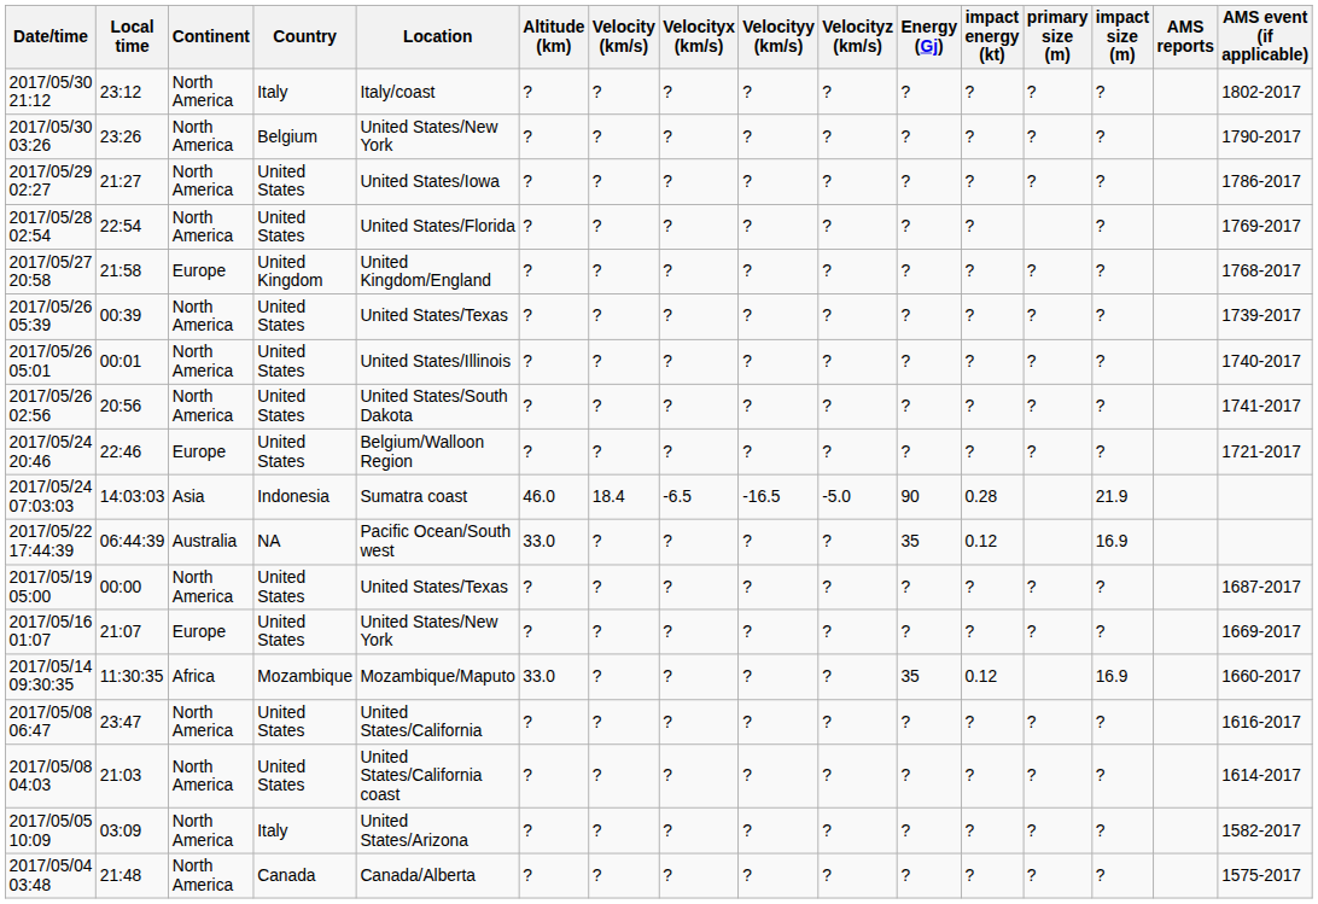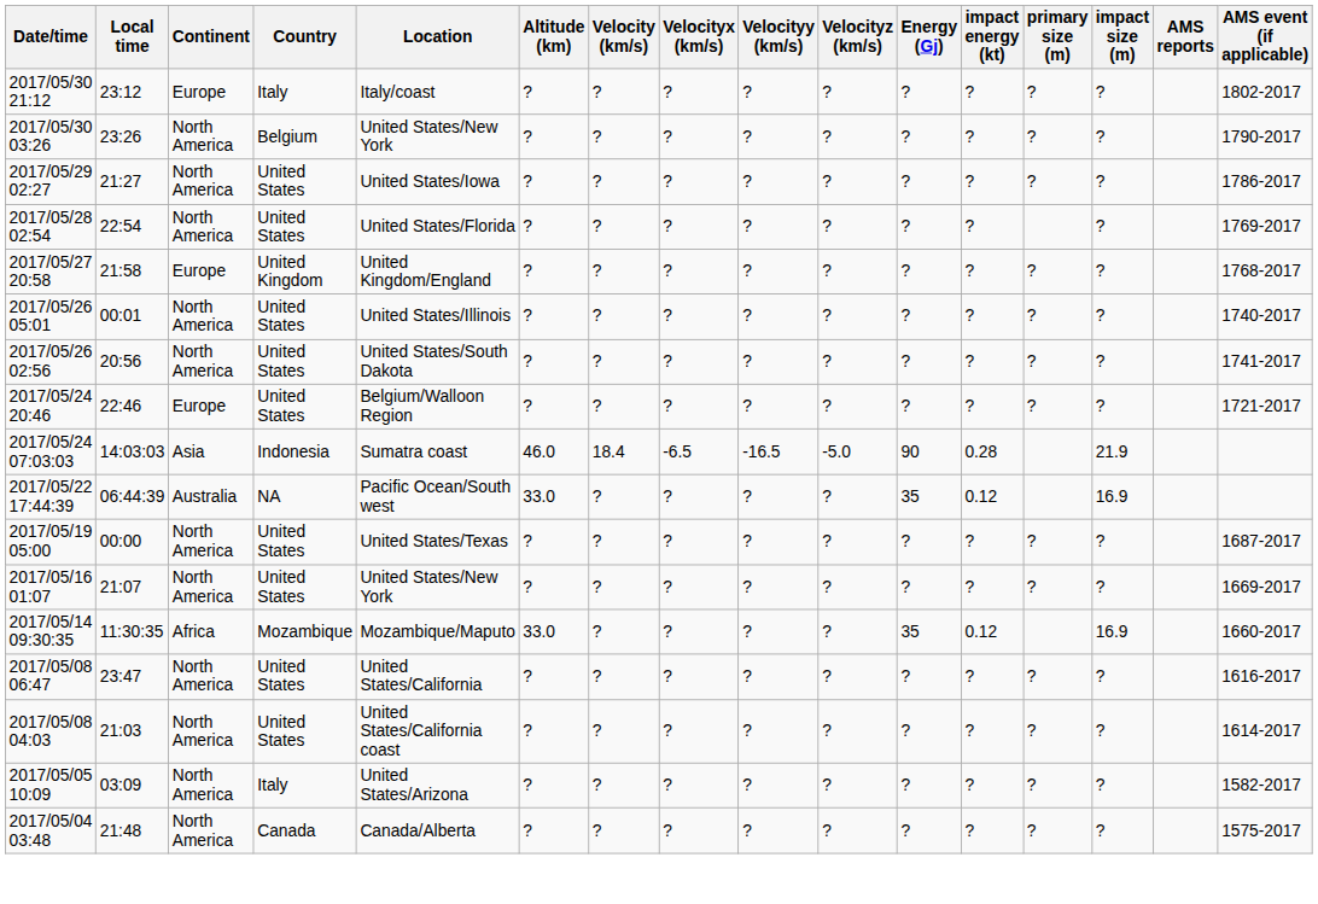2017/05/30 21:12 | Continent: North America -> Europe
- row: 2017/05/26 05:39 | 00:39 | North America | United States | United States/Texas | ? | ? | ? | ? | ? | ? | ? | ? | ? | 1739-2017
2017/05/16 01:07 | Continent: Europe -> North America
